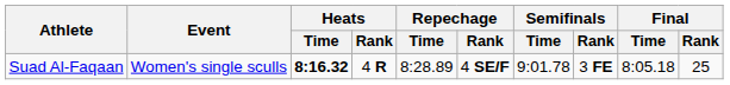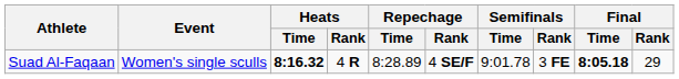Suad Al-Faqaan | Final / Time: normal -> bold
Suad Al-Faqaan | Final / Rank: 25 -> 29
